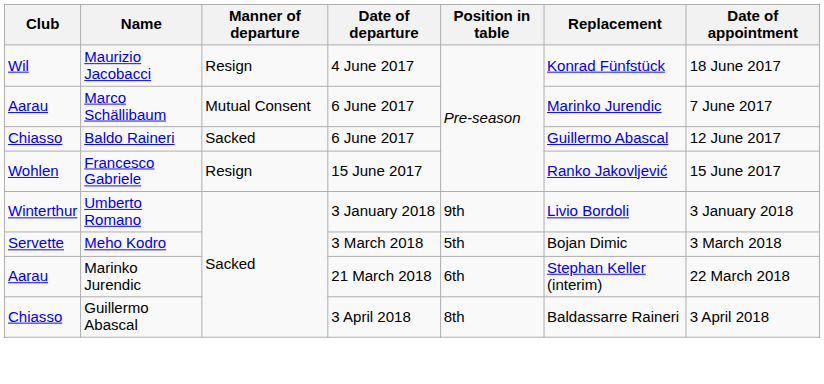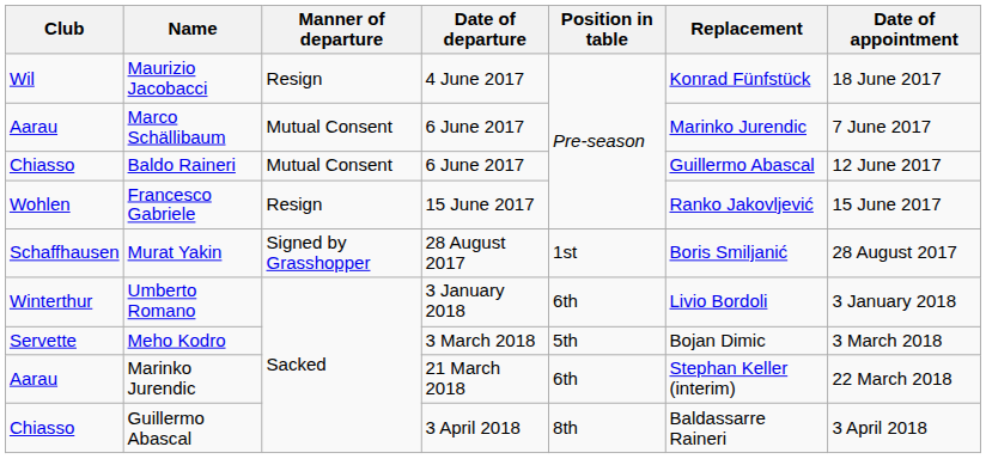Baldo Raineri | Manner of departure: Sacked -> Mutual Consent
+ row: Schaffhausen | Murat Yakin | Signed by Grasshopper | 28 August 2017 | 1st | Boris Smiljanić | 28 August 2017
Umberto Romano | Position in table: 9th -> 6th
